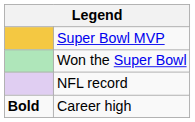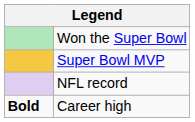rows swapped: Super Bowl MVP <-> Won the Super Bowl
